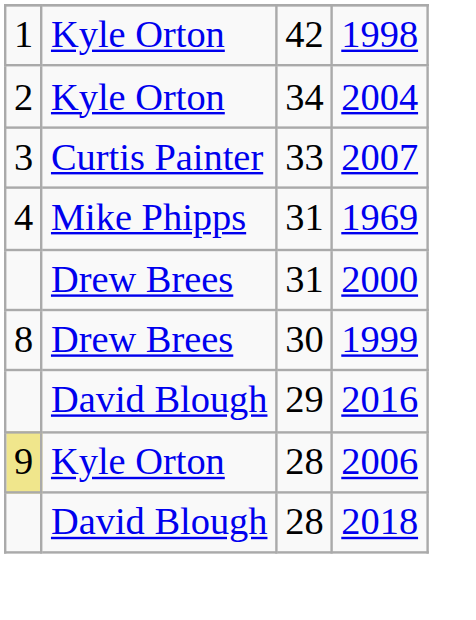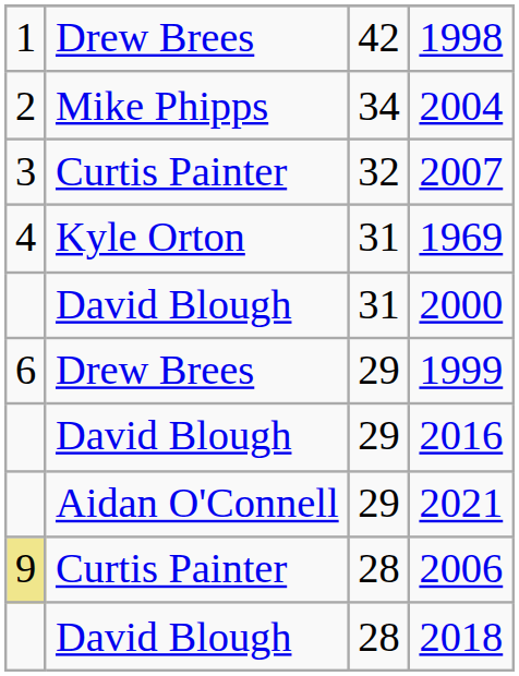1998 | column 2: Kyle Orton -> Drew Brees
2004 | column 2: Kyle Orton -> Mike Phipps
2007 | column 3: 33 -> 32
1969 | column 2: Mike Phipps -> Kyle Orton
2000 | column 2: Drew Brees -> David Blough
1999 | column 1: 8 -> 6
1999 | column 3: 30 -> 29
+ row: Aidan O'Connell | 29 | 2021
2006 | column 2: Kyle Orton -> Curtis Painter
